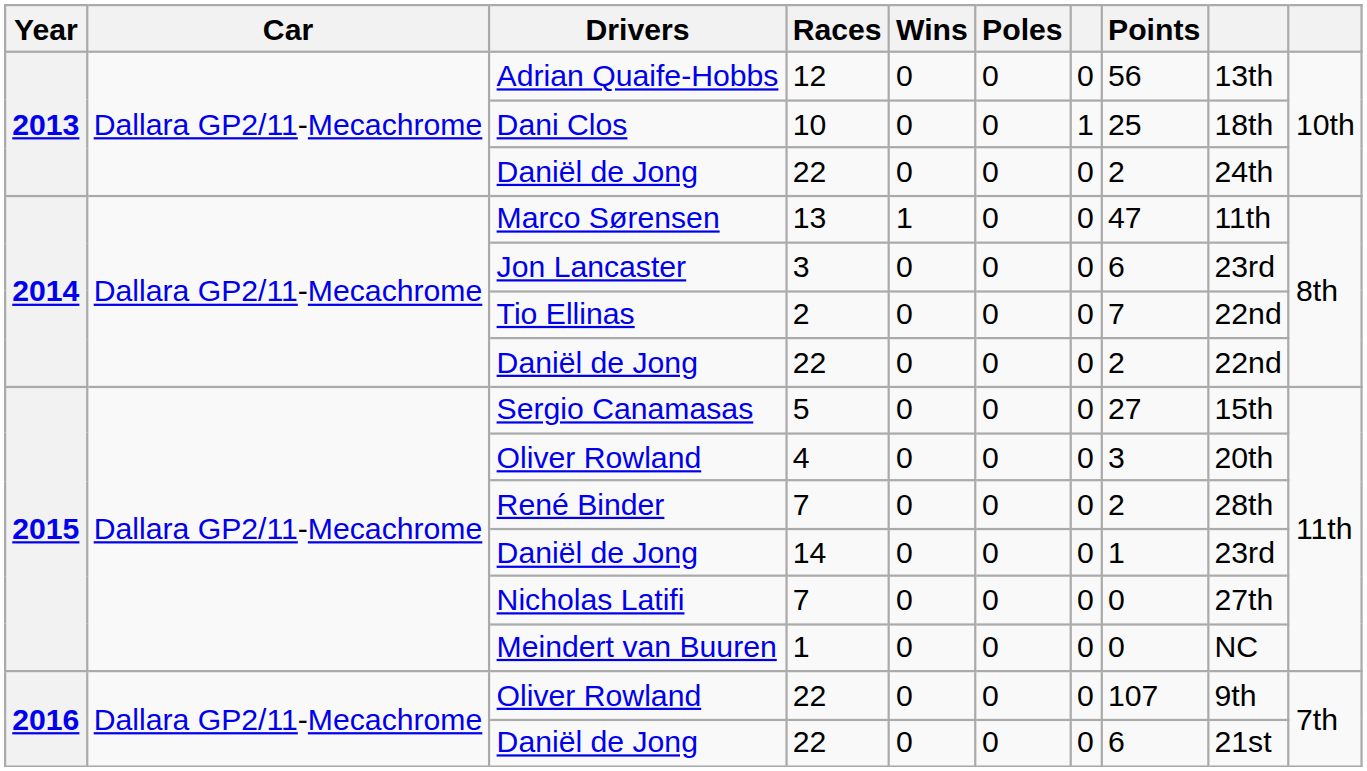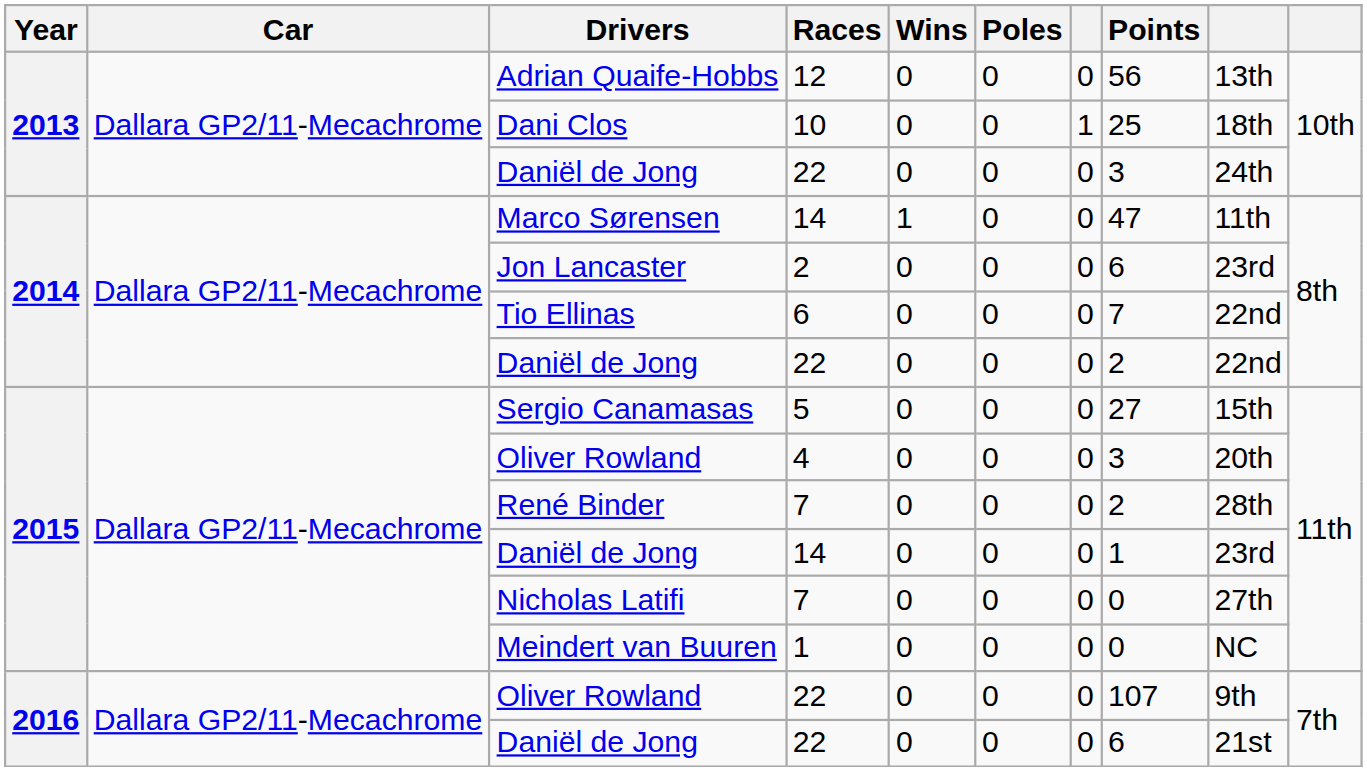2013 / Daniël de Jong | Points: 2 -> 3
Marco Sørensen | Races: 13 -> 14
Jon Lancaster | Races: 3 -> 2
Tio Ellinas | Races: 2 -> 6
